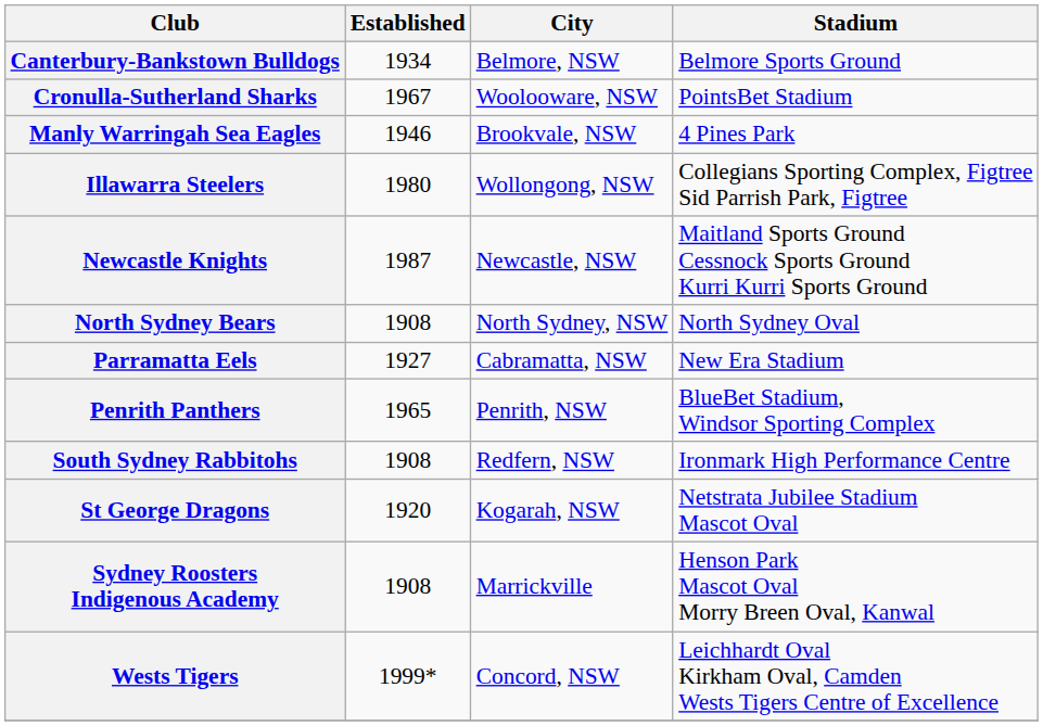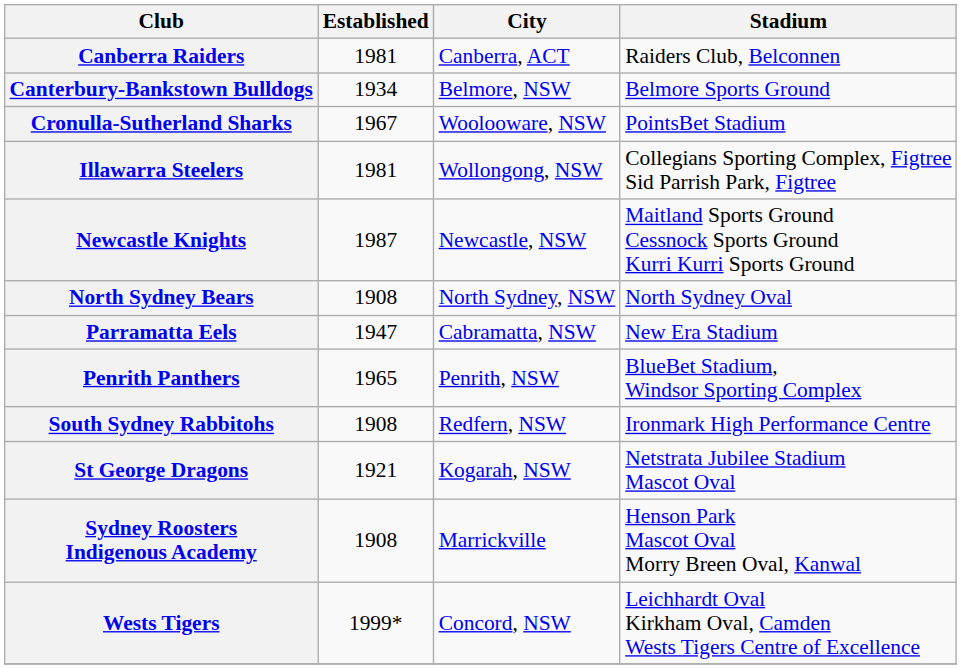+ row: Canberra Raiders | 1981 | Canberra, ACT | Raiders Club, Belconnen
- row: Manly Warringah Sea Eagles | 1946 | Brookvale, NSW | 4 Pines Park
Illawarra Steelers | Established: 1980 -> 1981
Parramatta Eels | Established: 1927 -> 1947
St George Dragons | Established: 1920 -> 1921
